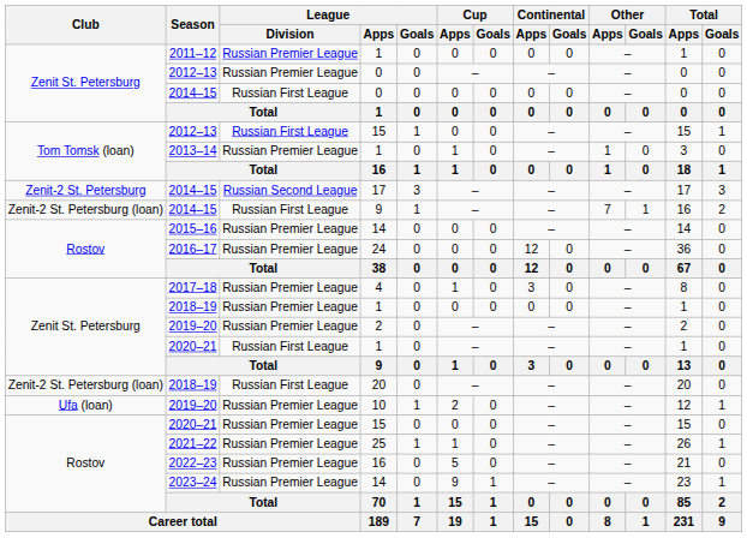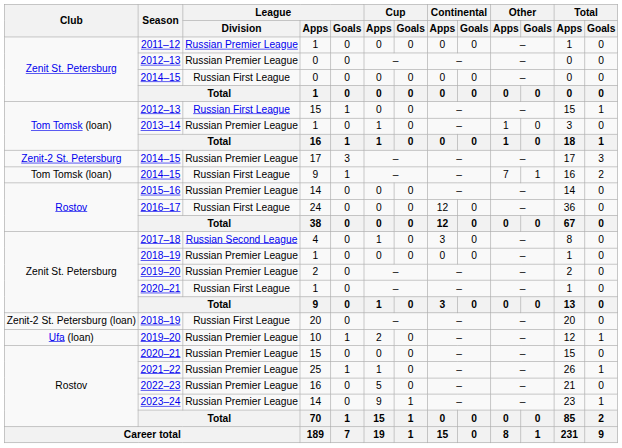2014–15 / 17 | League / Division: Russian Second League -> Russian Premier League
2014–15 / 9 | Club: Zenit-2 St. Petersburg (loan) -> Tom Tomsk (loan)
2016–17 | League / Division: Russian Premier League -> Russian First League
2017–18 | League / Division: Russian Premier League -> Russian Second League
